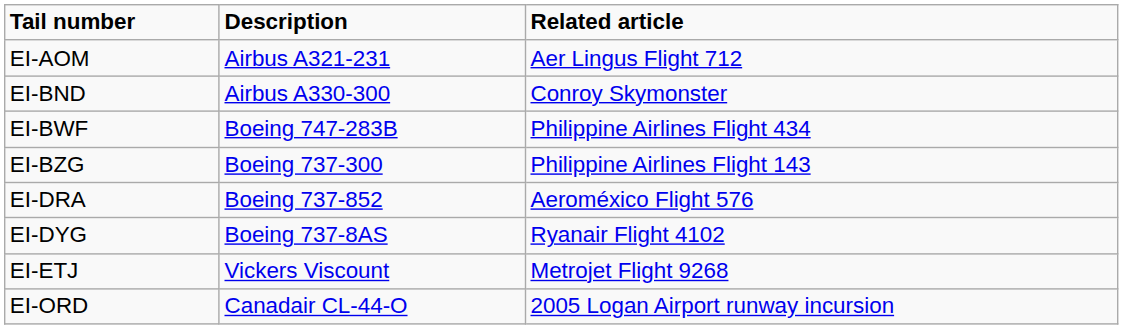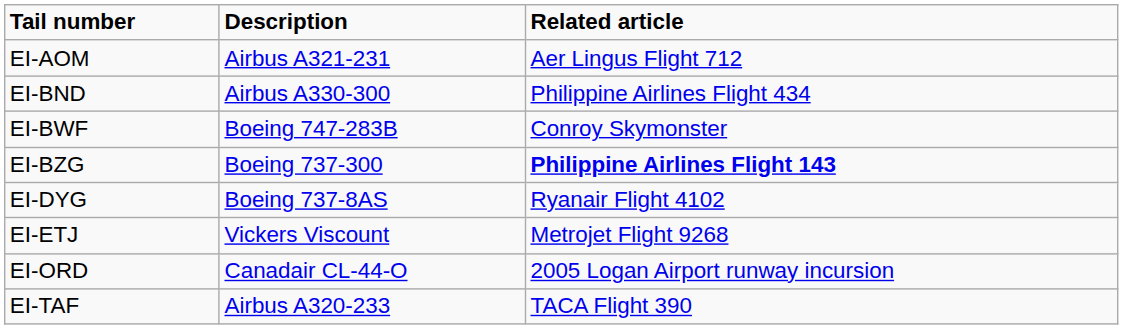EI-BND | Related article: Conroy Skymonster -> Philippine Airlines Flight 434
EI-BWF | Related article: Philippine Airlines Flight 434 -> Conroy Skymonster
EI-BZG | Related article: normal -> bold
- row: EI-DRA | Boeing 737-852 | Aeroméxico Flight 576
+ row: EI-TAF | Airbus A320-233 | TACA Flight 390
